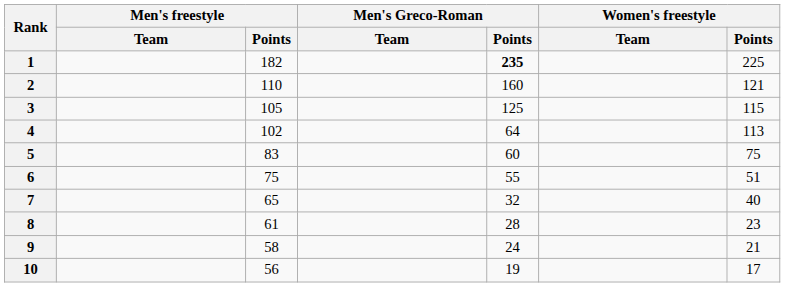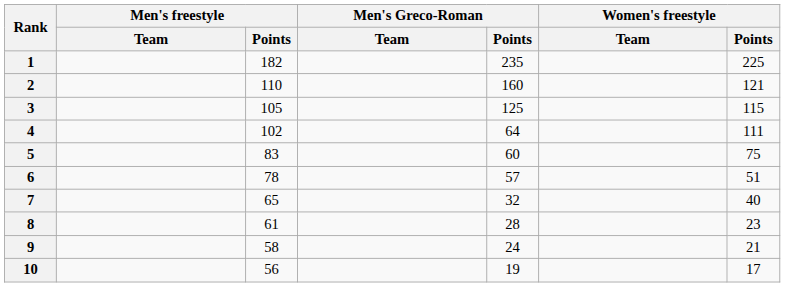1 | Men's Greco-Roman / Points: bold -> normal
4 | Women's freestyle / Points: 113 -> 111
6 | Men's freestyle / Points: 75 -> 78
6 | Men's Greco-Roman / Points: 55 -> 57
